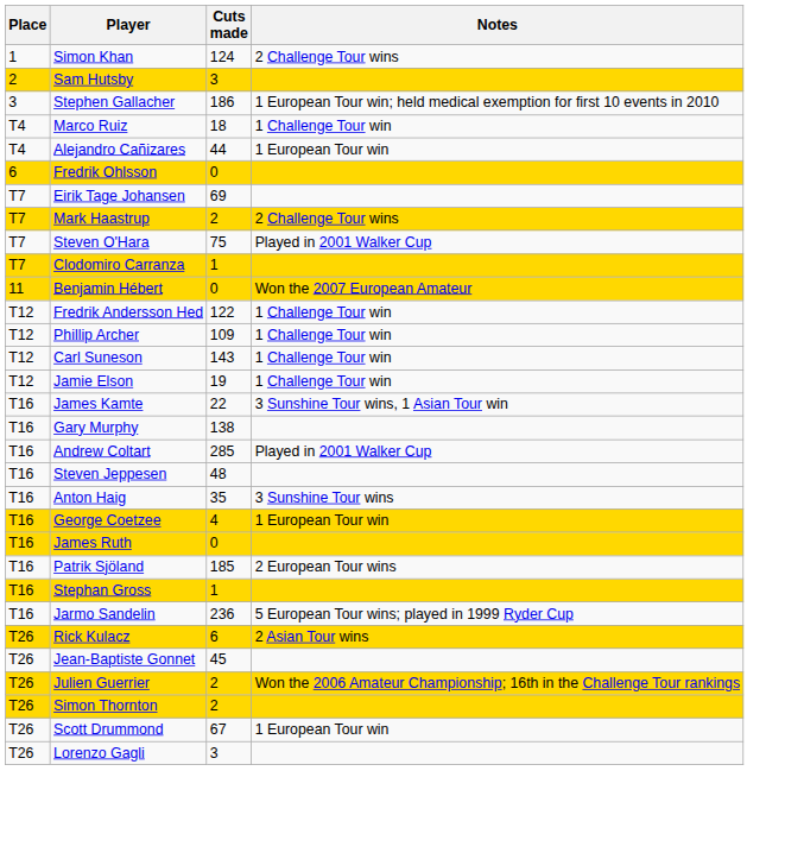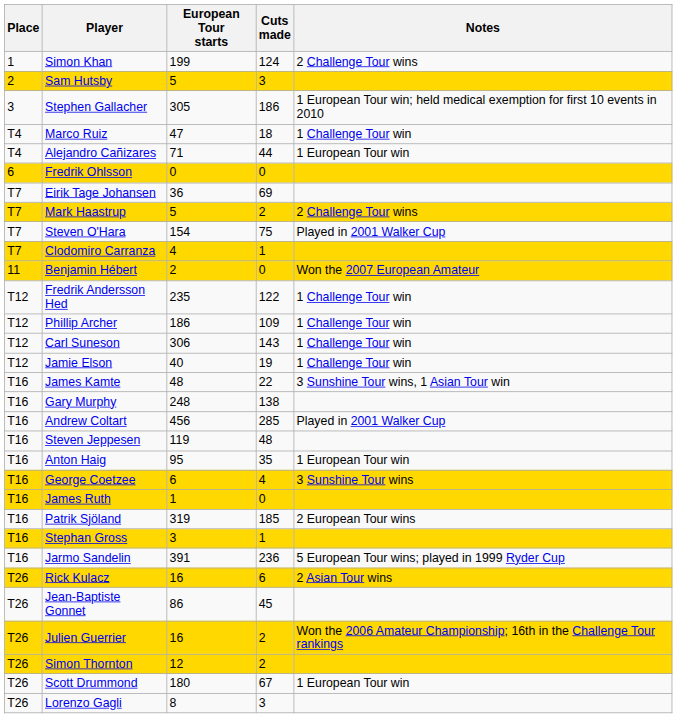+ column: European Tour starts | 199 | 5 | 305 | 47 | 71 | 0 | 36 | 5 | 154 | 4 | 2 | 235 | 186 | 306 | 40 | 48 | 248 | 456 | 119 | 95 | 6 | 1 | 319 | 3 | 391 | 16 | 86 | 16 | 12 | 180 | 8
Anton Haig | Notes: 3 Sunshine Tour wins -> 1 European Tour win
George Coetzee | Notes: 1 European Tour win -> 3 Sunshine Tour wins
